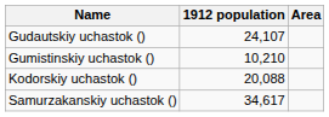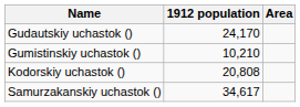Gudautskiy uchastok () | 1912 population: 24,107 -> 24,170
Kodorskiy uchastok () | 1912 population: 20,088 -> 20,808
